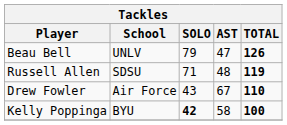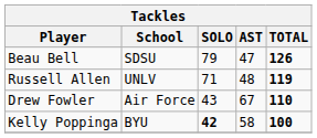Beau Bell | School: UNLV -> SDSU
Russell Allen | School: SDSU -> UNLV
